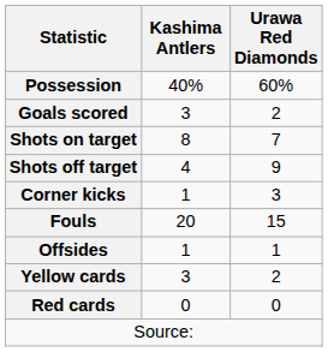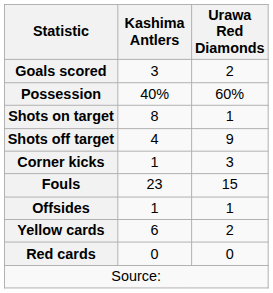rows swapped: Goals scored <-> Possession
Shots on target | Urawa Red Diamonds: 7 -> 1
Fouls | Kashima Antlers: 20 -> 23
Yellow cards | Kashima Antlers: 3 -> 6
